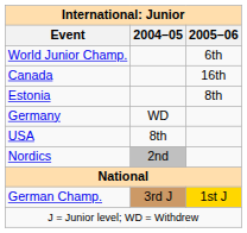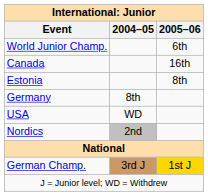Germany | 2004–05: WD -> 8th
USA | 2004–05: 8th -> WD
